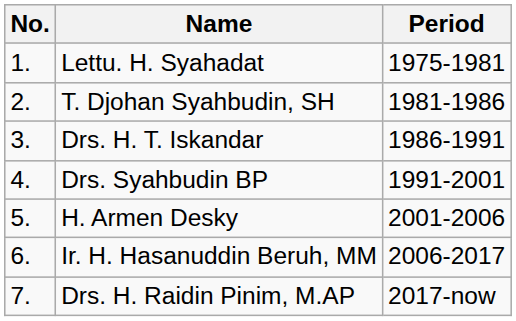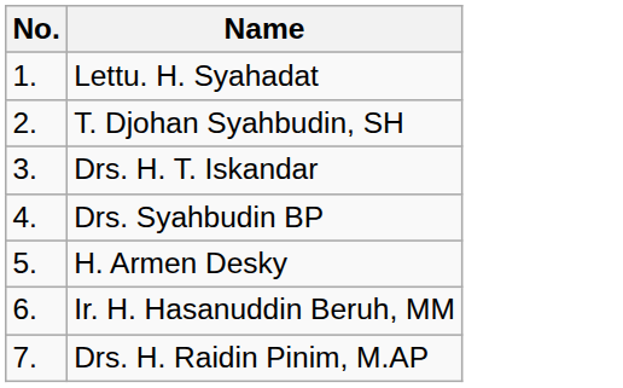- column: Period | 1975-1981 | 1981-1986 | 1986-1991 | 1991-2001 | 2001-2006 | 2006-2017 | 2017-now
